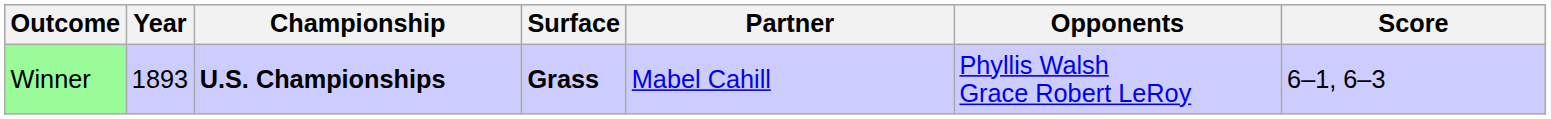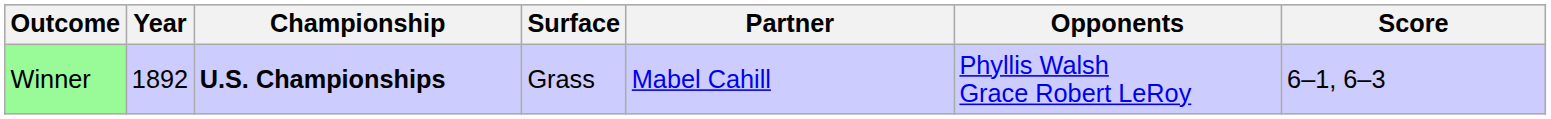Winner | Year: 1893 -> 1892
Winner | Surface: bold -> normal
